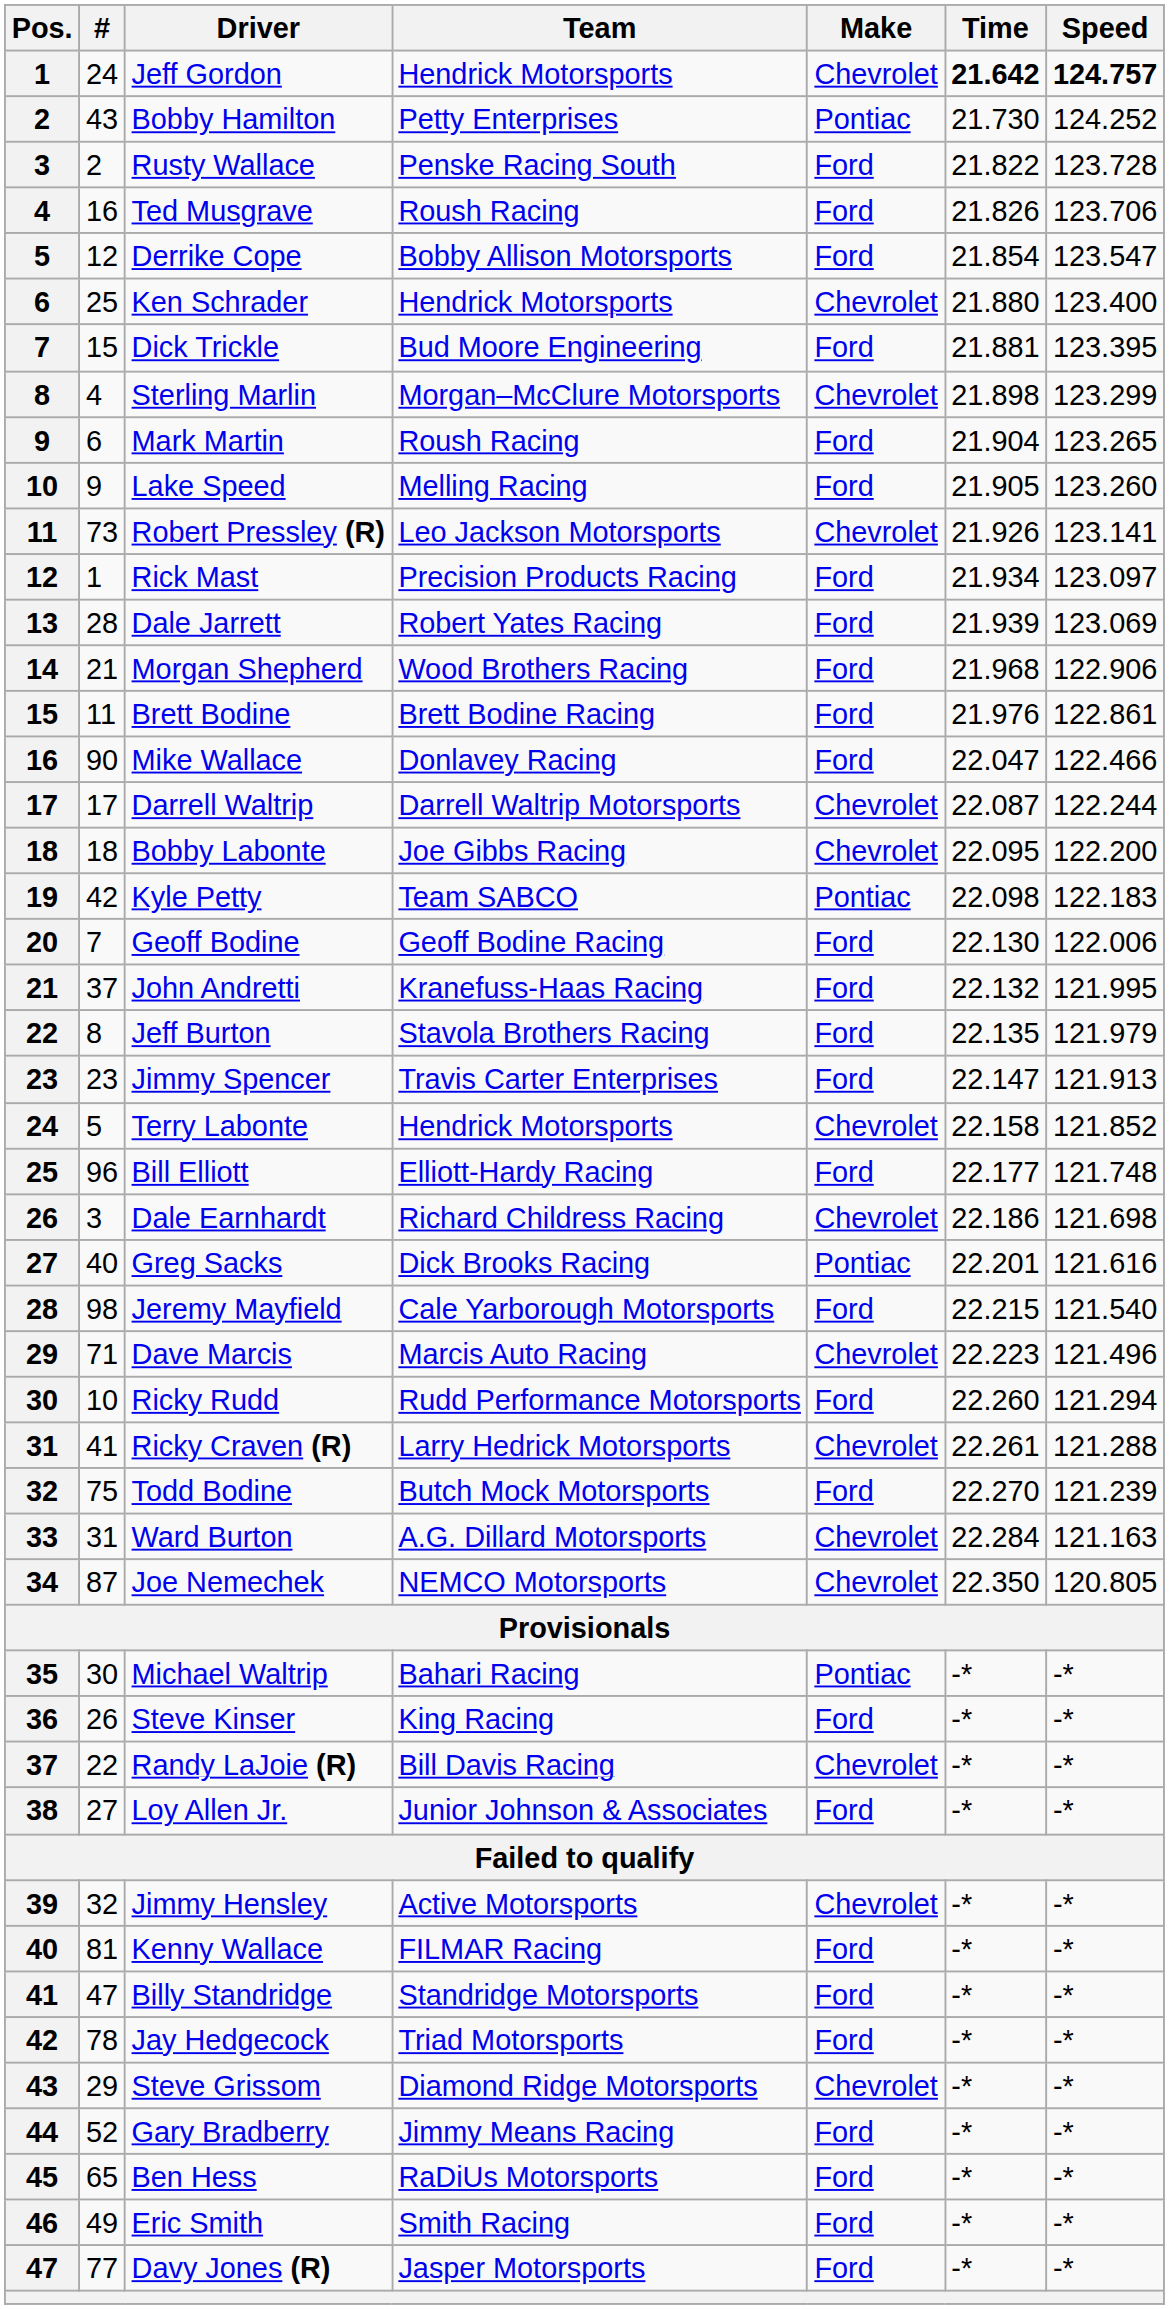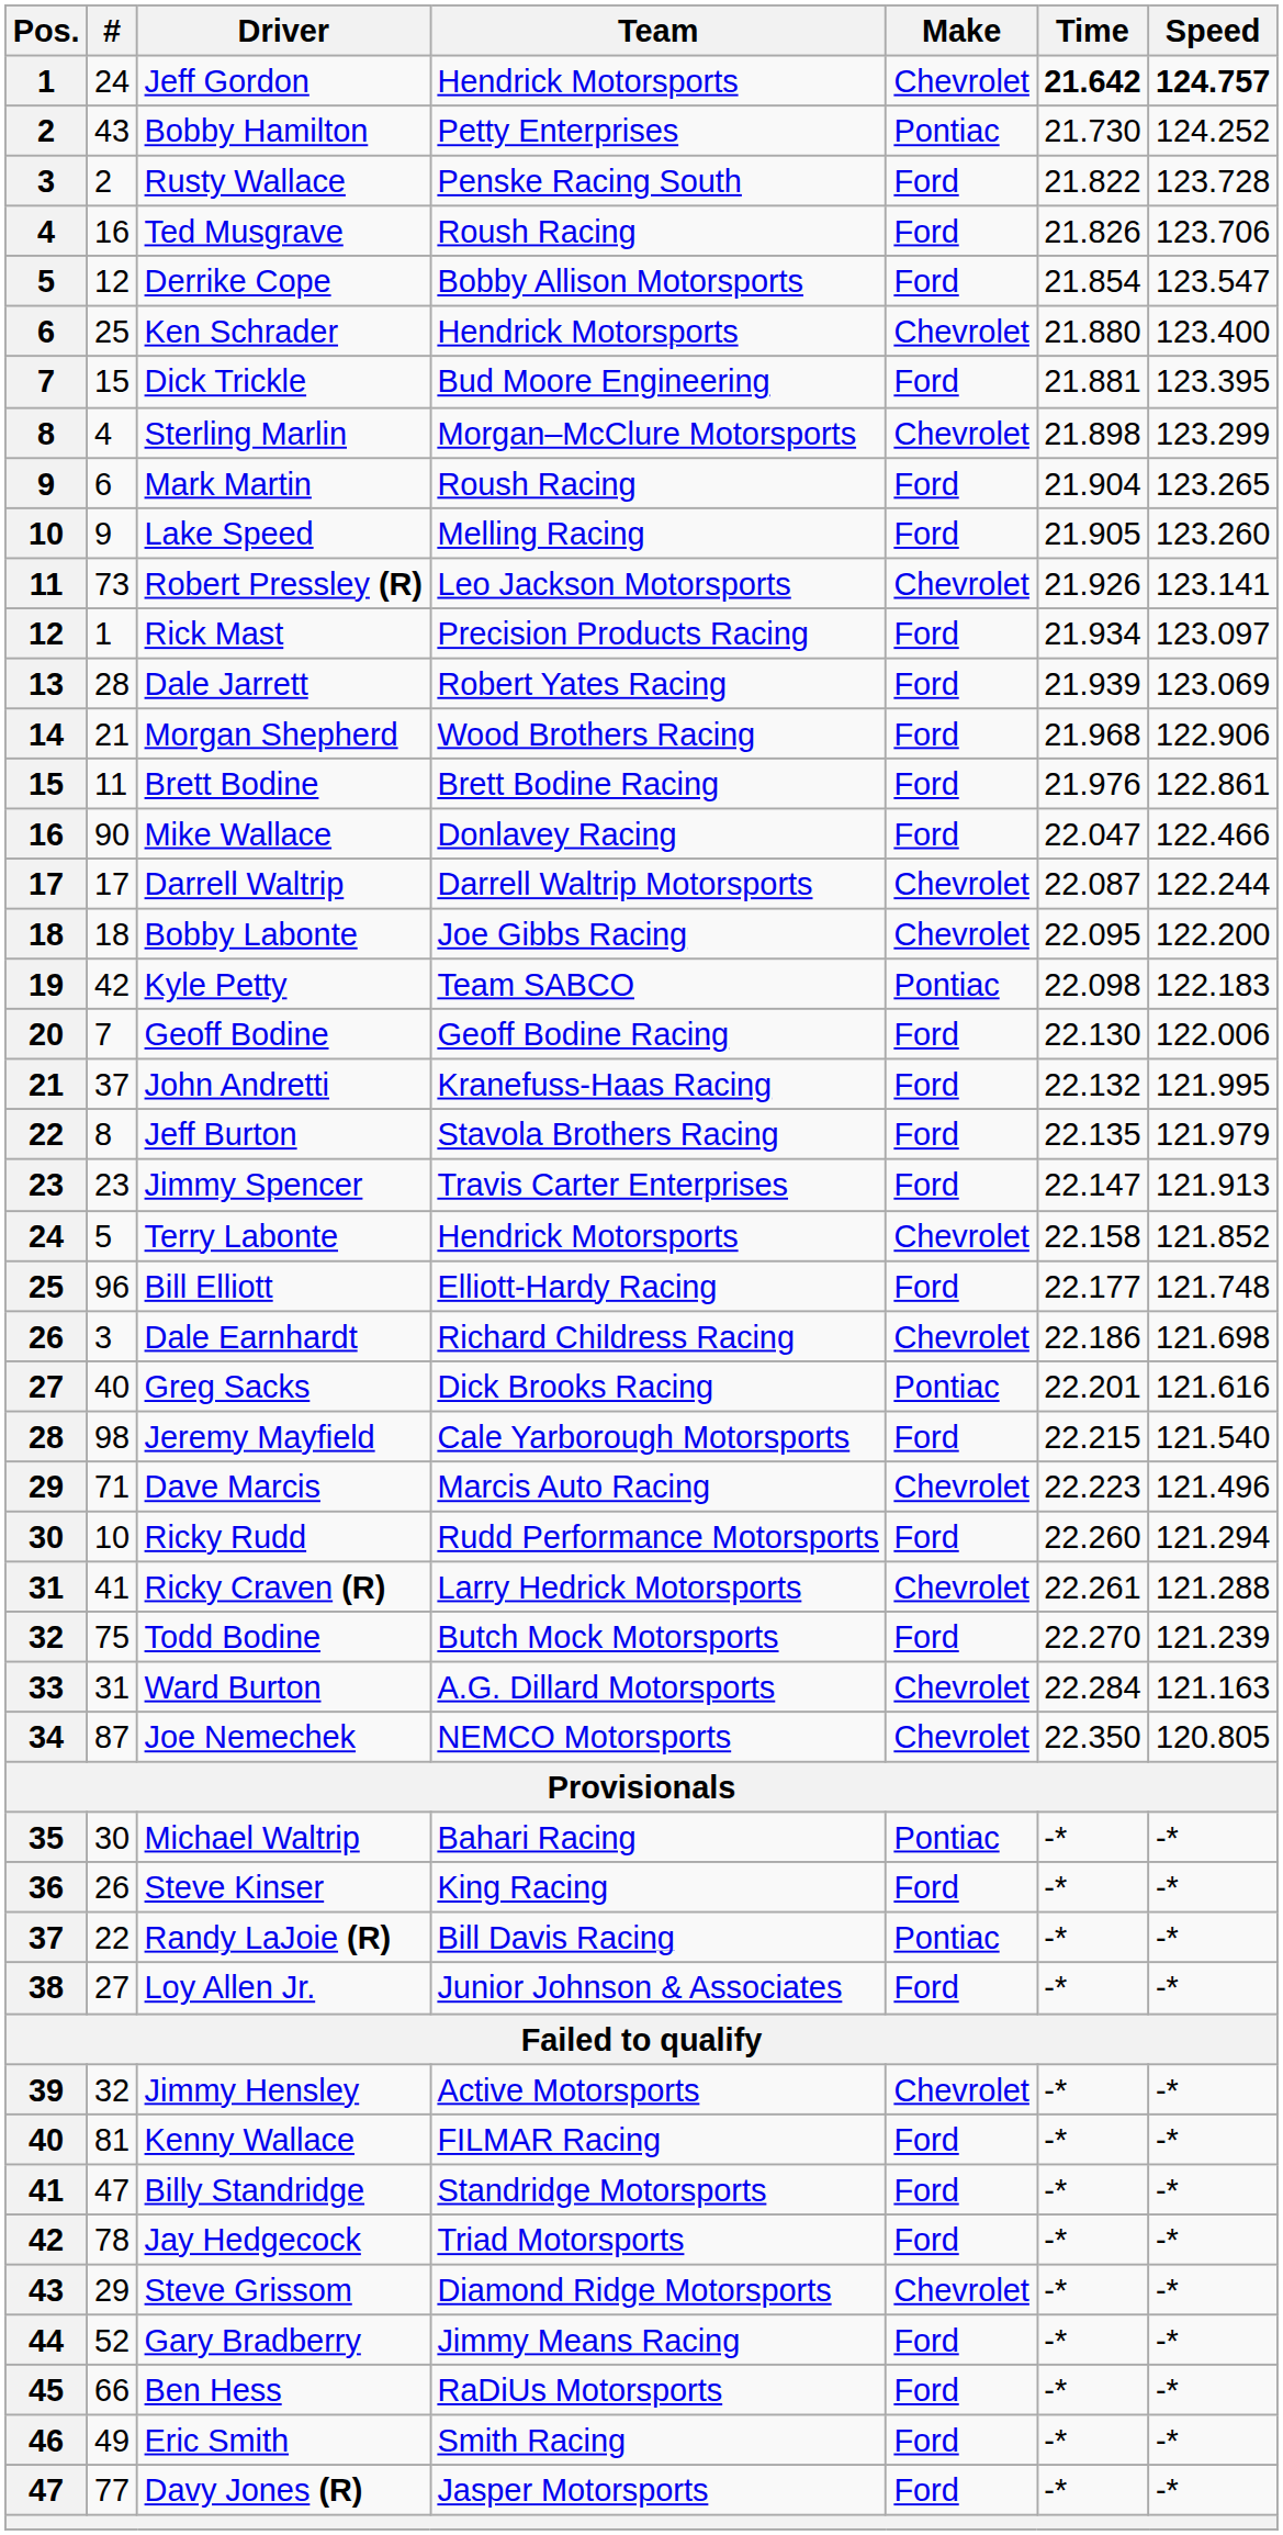Randy LaJoie (R) | Make: Chevrolet -> Pontiac
Ben Hess | #: 65 -> 66
